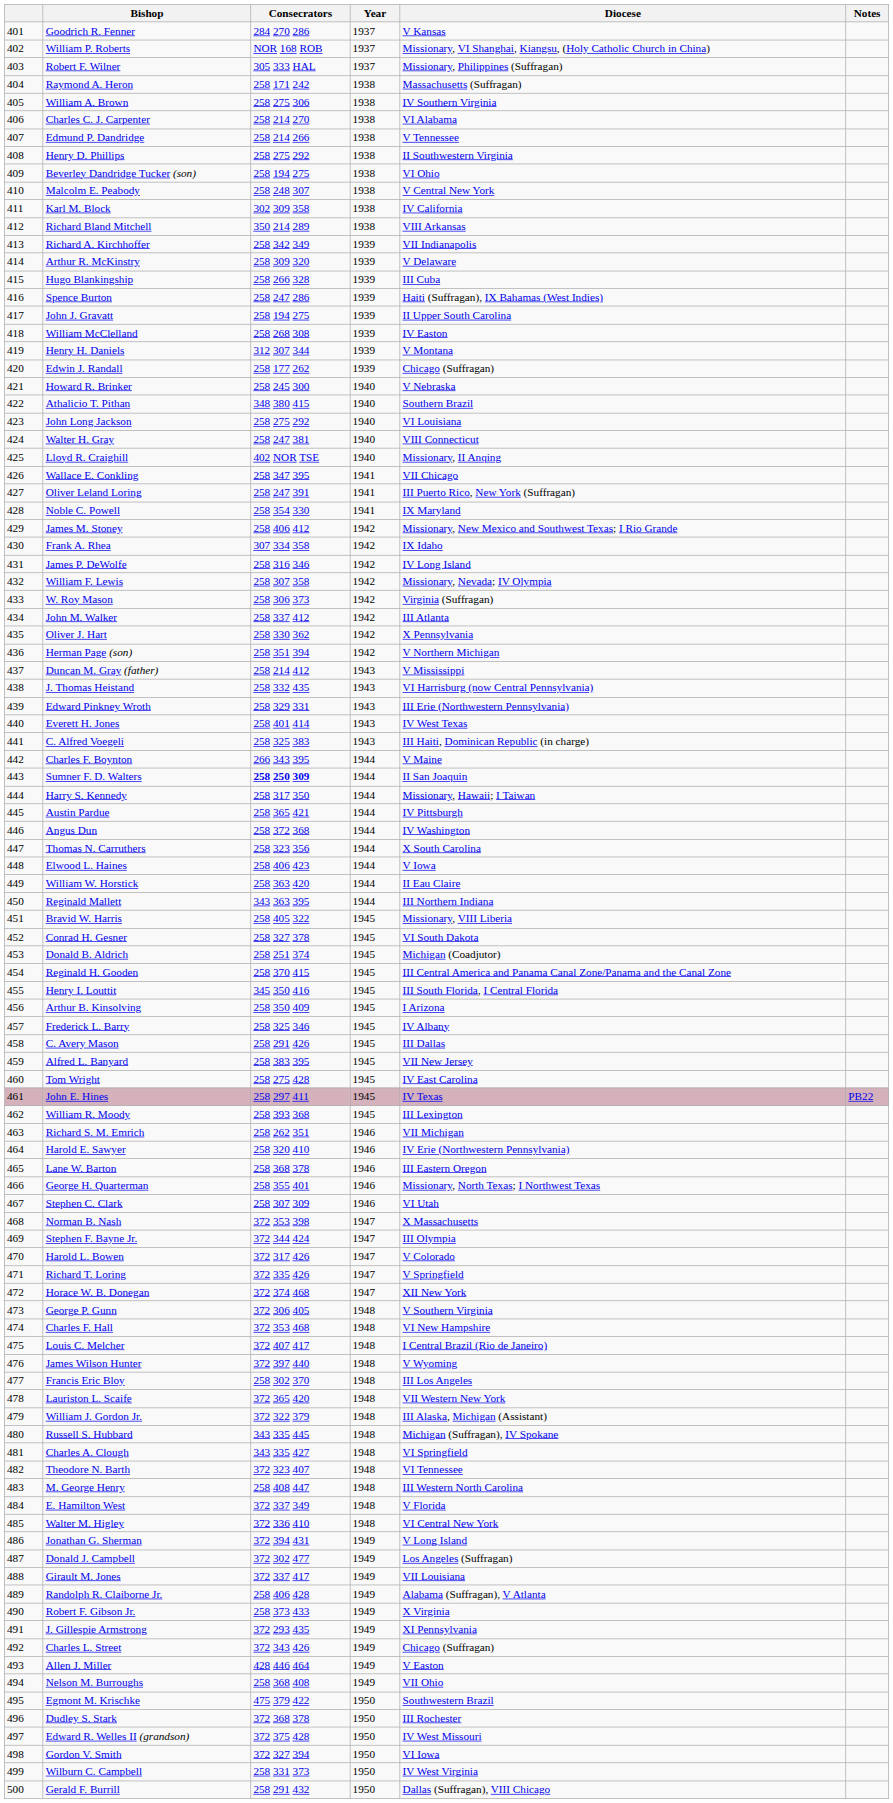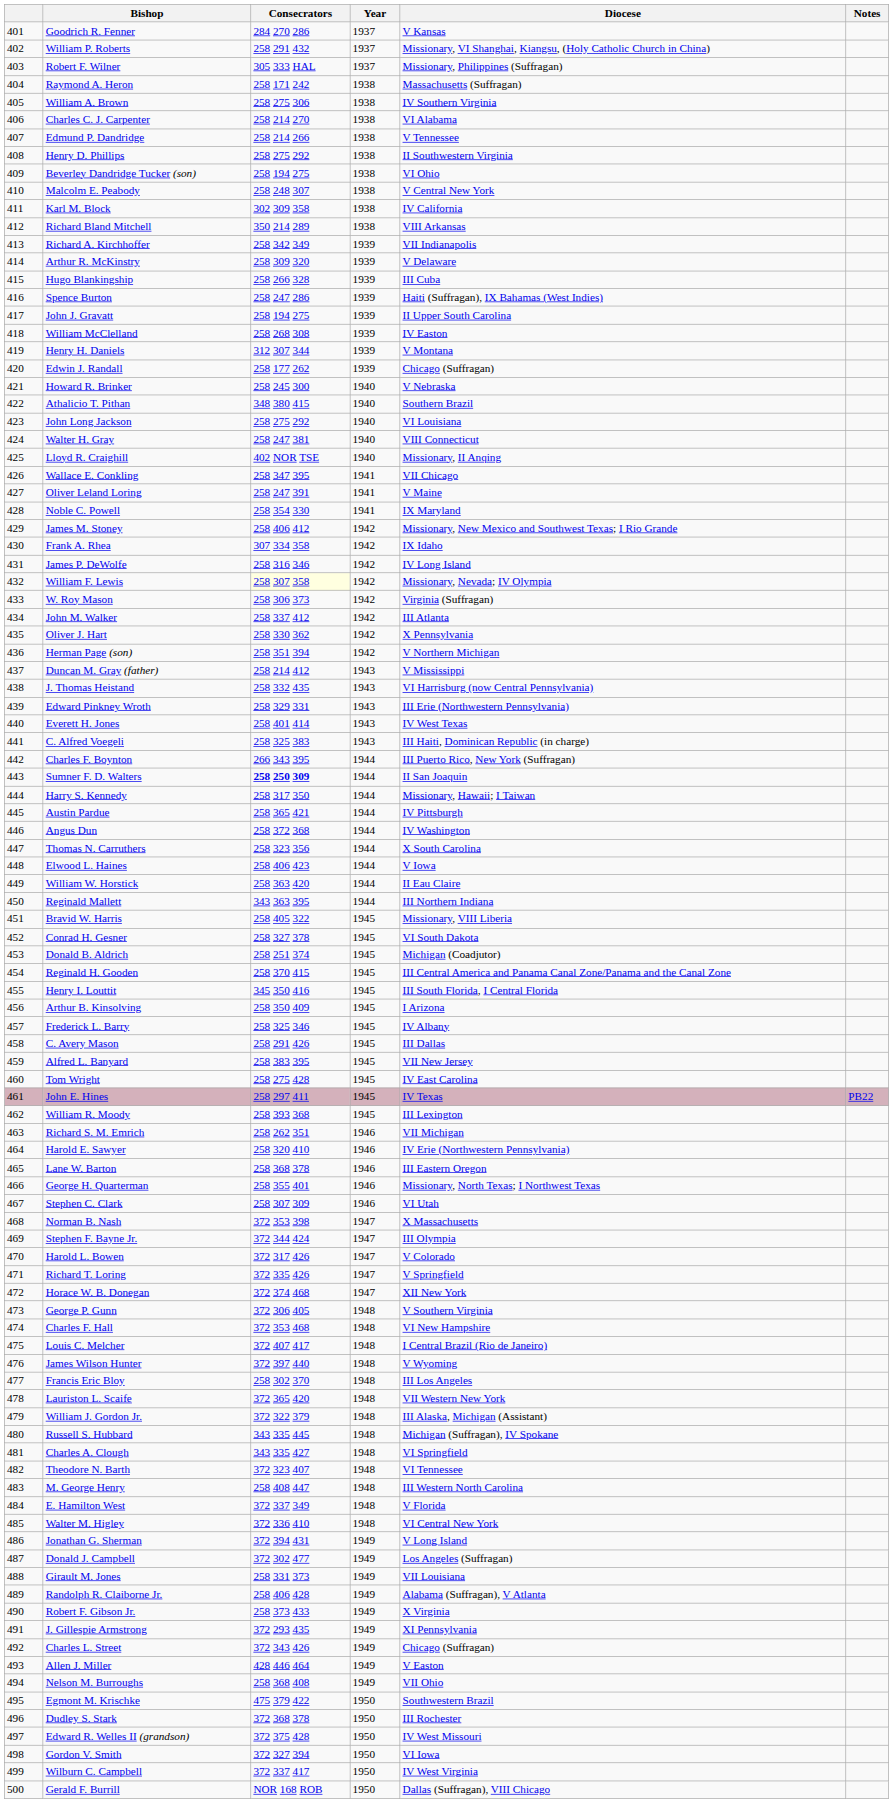William P. Roberts | Consecrators: NOR 168 ROB -> 258 291 432
Oliver Leland Loring | Diocese: III Puerto Rico, New York (Suffragan) -> V Maine
William F. Lewis | Consecrators: no background -> lightyellow background
Charles F. Boynton | Diocese: V Maine -> III Puerto Rico, New York (Suffragan)
Girault M. Jones | Consecrators: 372 337 417 -> 258 331 373
Wilburn C. Campbell | Consecrators: 258 331 373 -> 372 337 417
Gerald F. Burrill | Consecrators: 258 291 432 -> NOR 168 ROB
